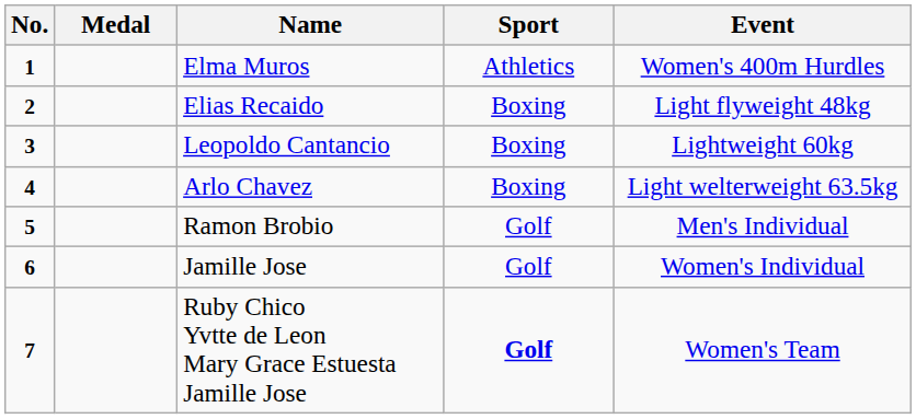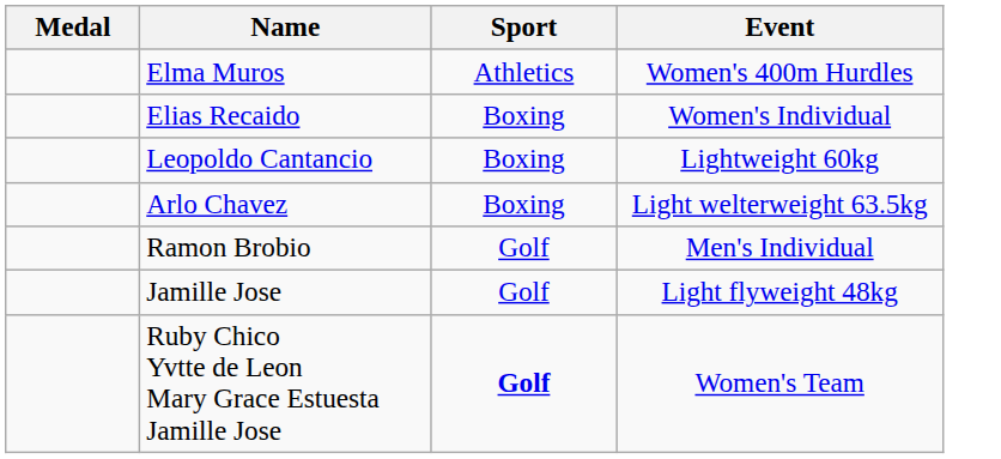- column: No. | 1 | 2 | 3 | 4 | 5 | 6 | 7
Elias Recaido | Event: Light flyweight 48kg -> Women's Individual
Jamille Jose | Event: Women's Individual -> Light flyweight 48kg
